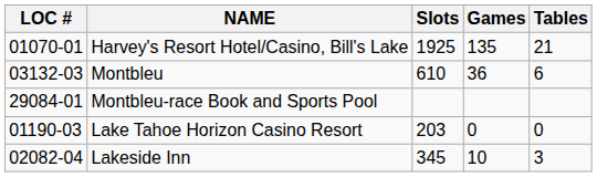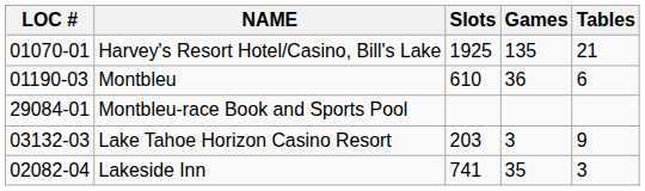Montbleu | LOC #: 03132-03 -> 01190-03
Lake Tahoe Horizon Casino Resort | LOC #: 01190-03 -> 03132-03
Lake Tahoe Horizon Casino Resort | Games: 0 -> 3
Lake Tahoe Horizon Casino Resort | Tables: 0 -> 9
Lakeside Inn | Slots: 345 -> 741
Lakeside Inn | Games: 10 -> 35
